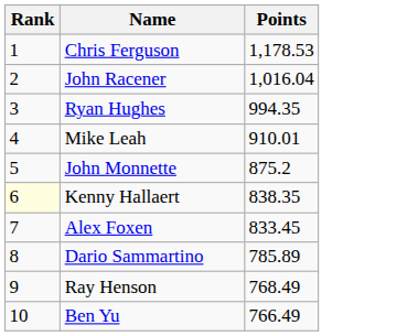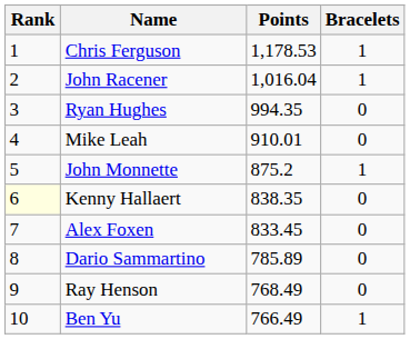+ column: Bracelets | 1 | 1 | 0 | 0 | 1 | 0 | 0 | 0 | 0 | 1
